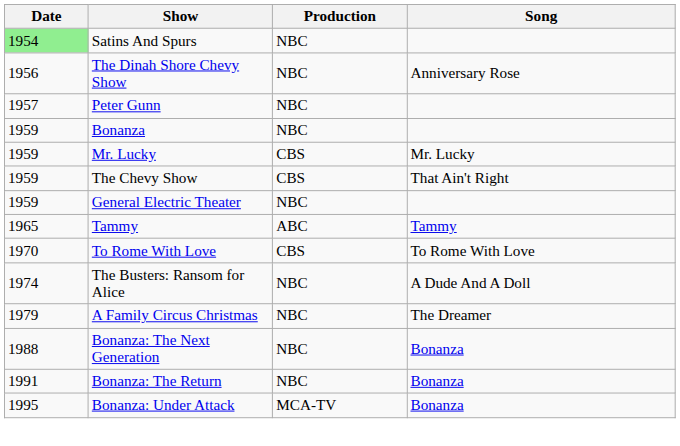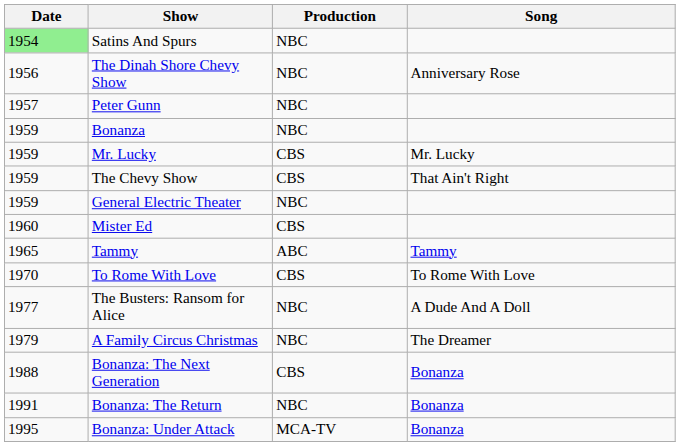+ row: 1960 | Mister Ed | CBS
The Busters: Ransom for Alice | Date: 1974 -> 1977
Bonanza: The Next Generation | Production: NBC -> CBS
